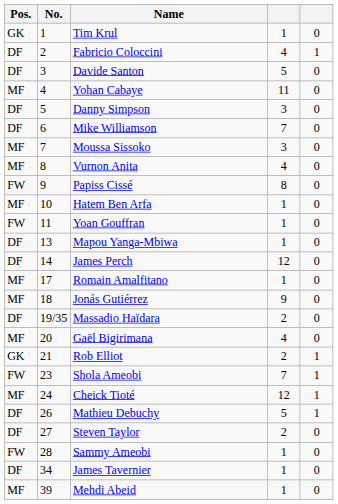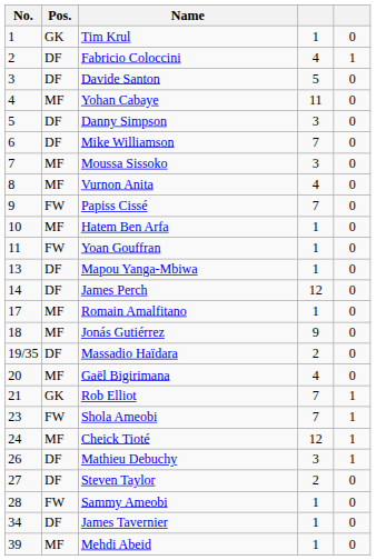columns swapped: No. <-> Pos.
Papiss Cissé | column 4: 8 -> 7
Rob Elliot | column 4: 2 -> 7
Mathieu Debuchy | column 4: 5 -> 3
